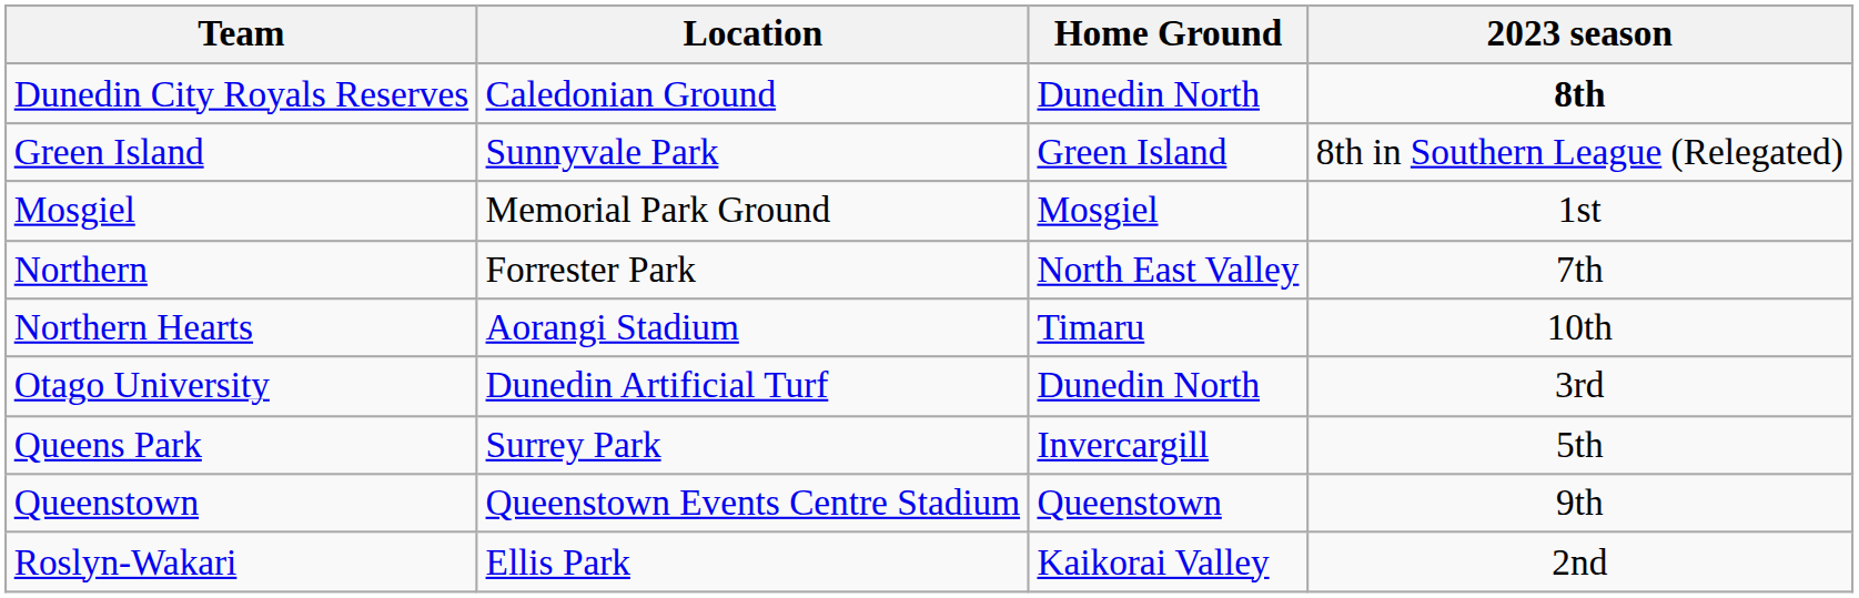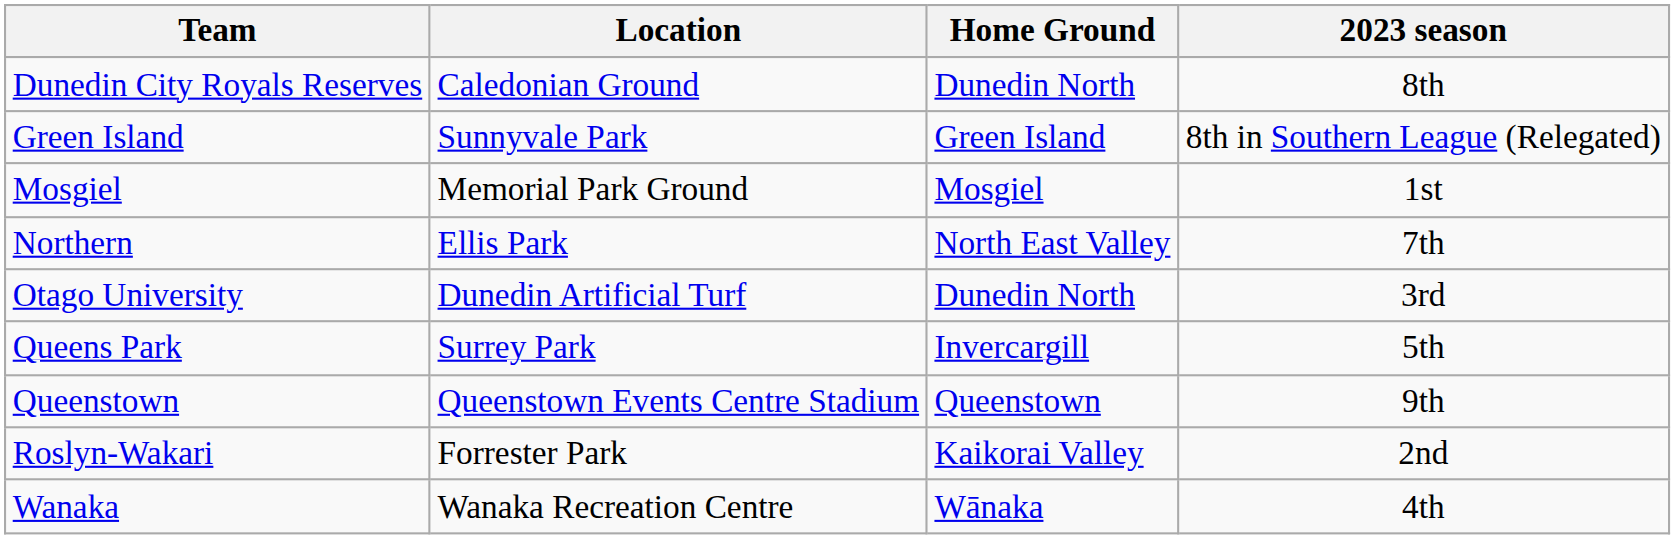Dunedin City Royals Reserves | 2023 season: bold -> normal
Northern | Location: Forrester Park -> Ellis Park
- row: Northern Hearts | Aorangi Stadium | Timaru | 10th
Roslyn-Wakari | Location: Ellis Park -> Forrester Park
+ row: Wanaka | Wanaka Recreation Centre | Wānaka | 4th
